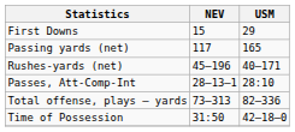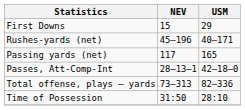rows swapped: Rushes-yards (net) <-> Passing yards (net)
Passes, Att-Comp-Int | USM: 28:10 -> 42–18–0
Time of Possession | USM: 42–18–0 -> 28:10
